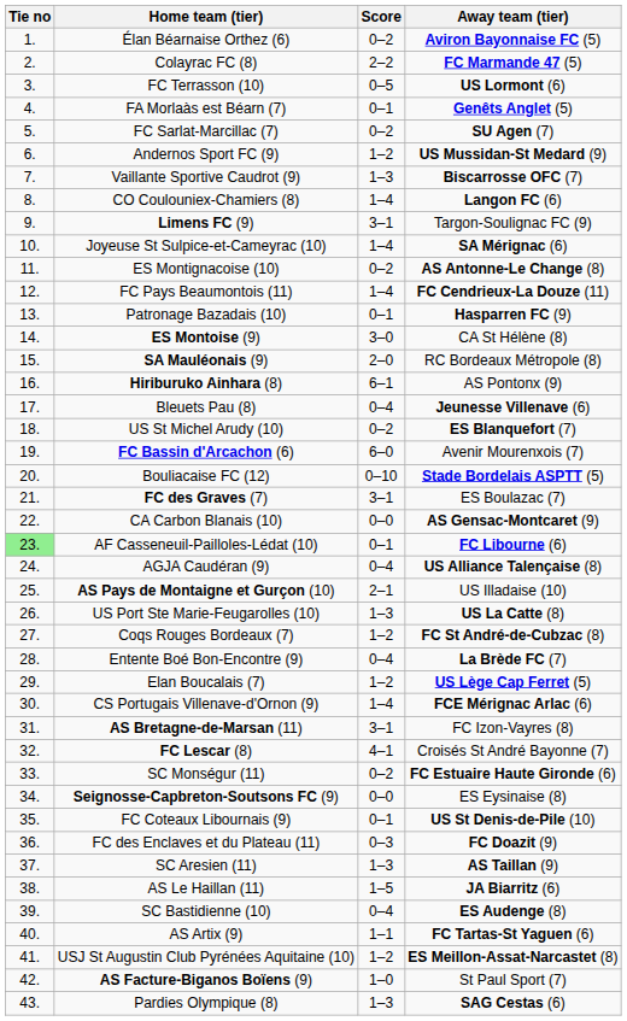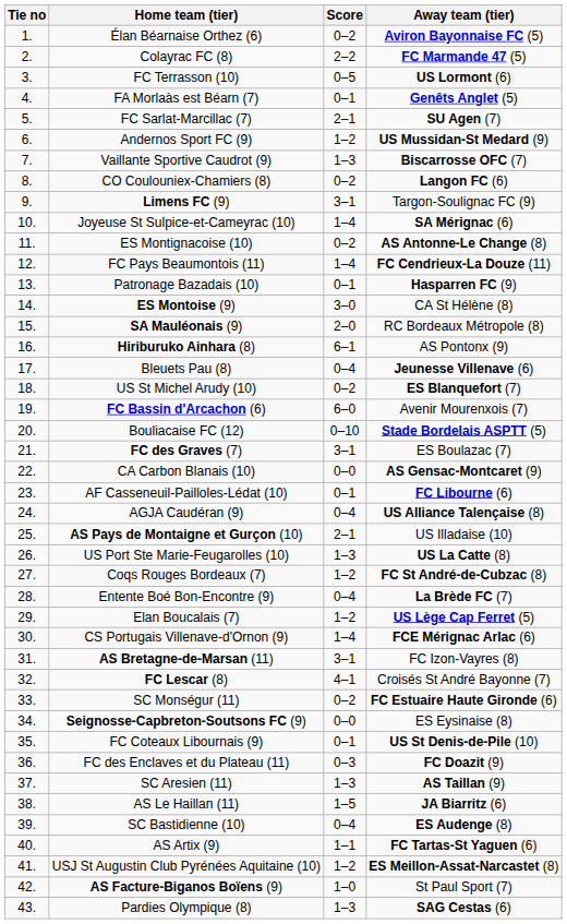FC Sarlat-Marcillac (7) | Score: 0–2 -> 2–1
CO Coulouniex-Chamiers (8) | Score: 1–4 -> 0–2
AF Casseneuil-Pailloles-Lédat (10) | Tie no: lightgreen background -> no background
